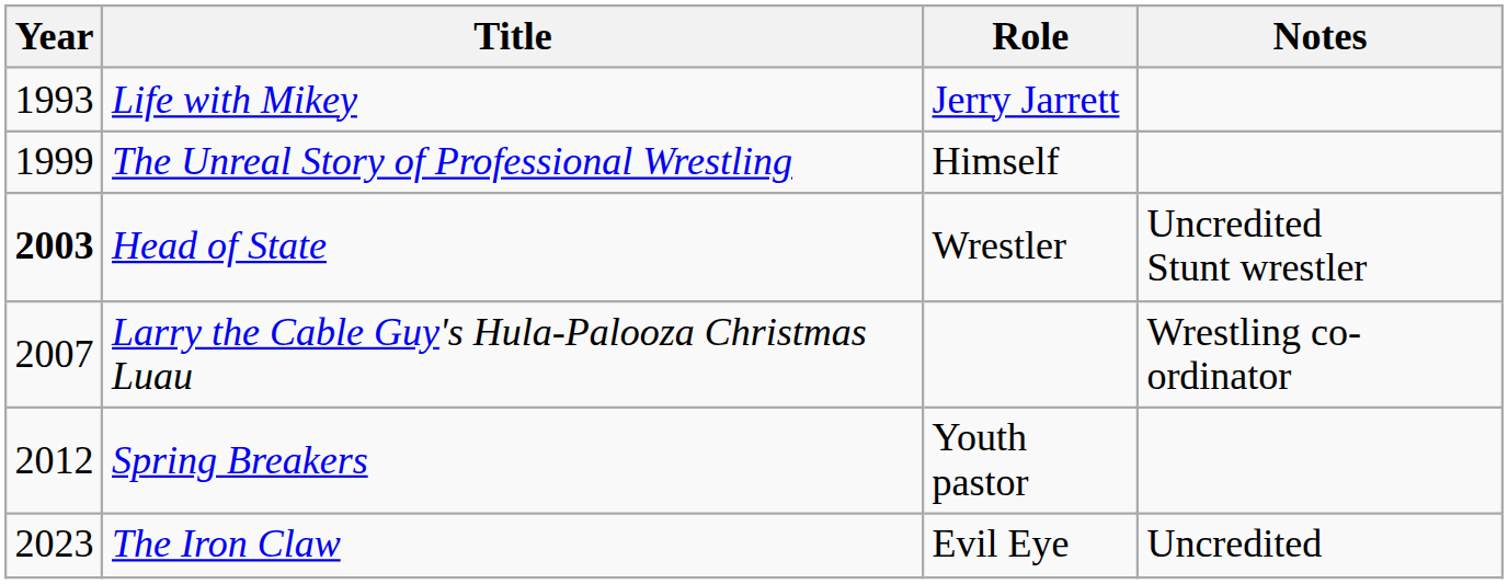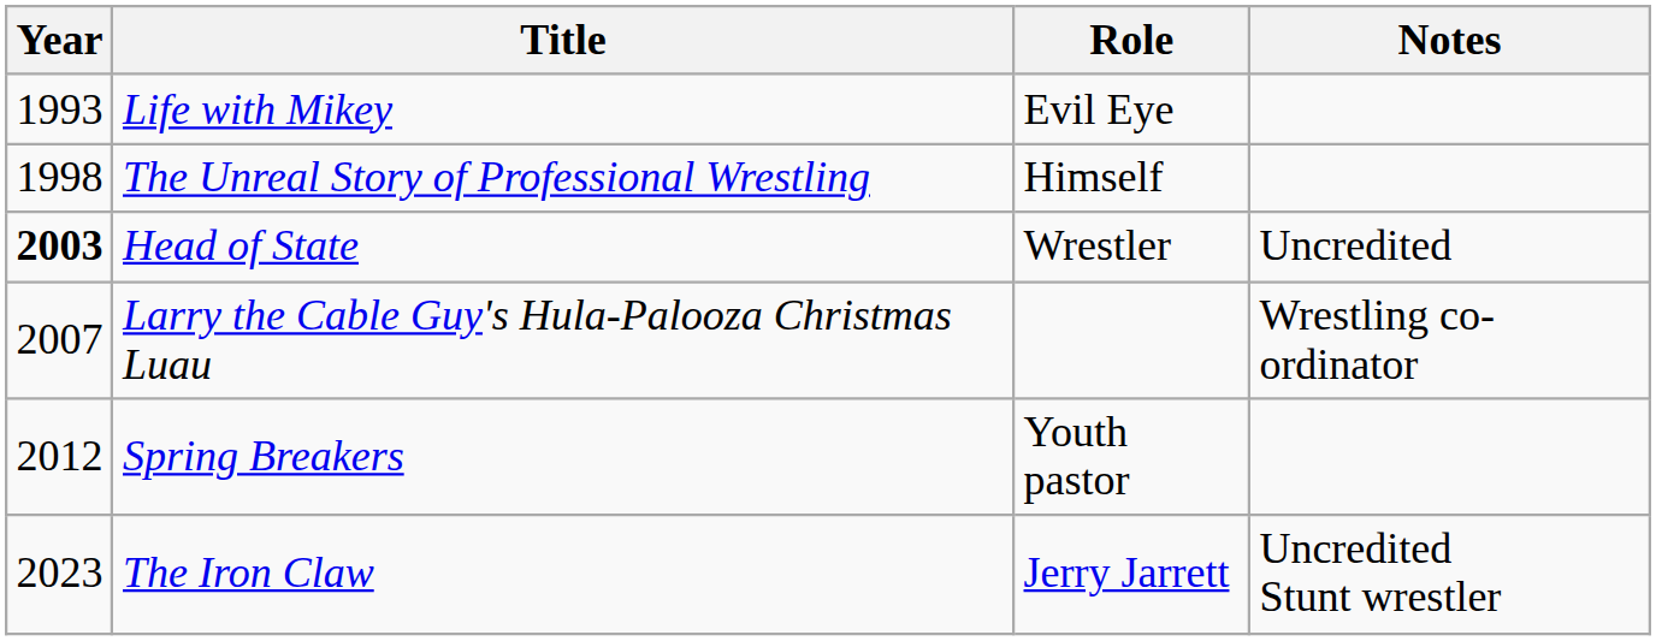Life with Mikey | Role: Jerry Jarrett -> Evil Eye
The Unreal Story of Professional Wrestling | Year: 1999 -> 1998
Head of State | Notes: Uncredited Stunt wrestler -> Uncredited
The Iron Claw | Role: Evil Eye -> Jerry Jarrett
The Iron Claw | Notes: Uncredited -> Uncredited Stunt wrestler
